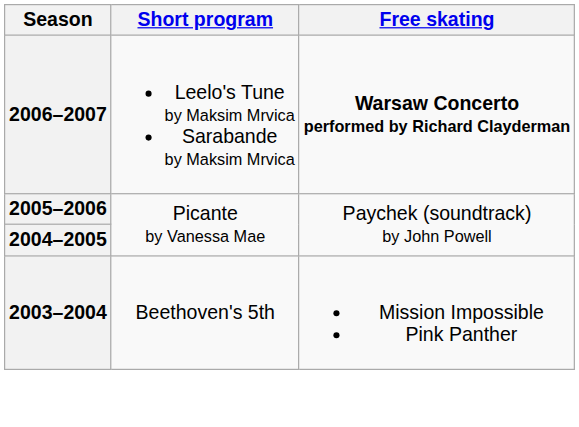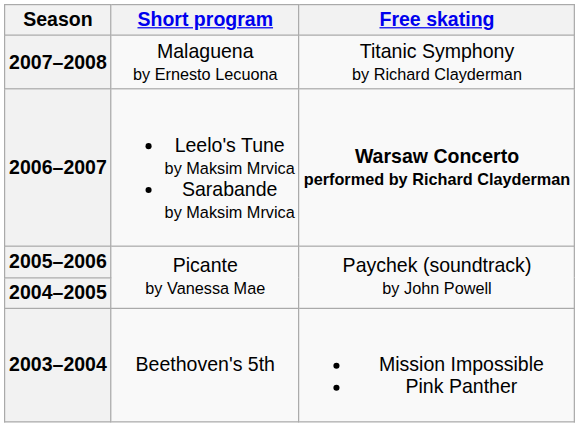+ row: 2007–2008 | Malaguena by Ernesto Lecuona | Titanic Symphony by Richard Clayderman
